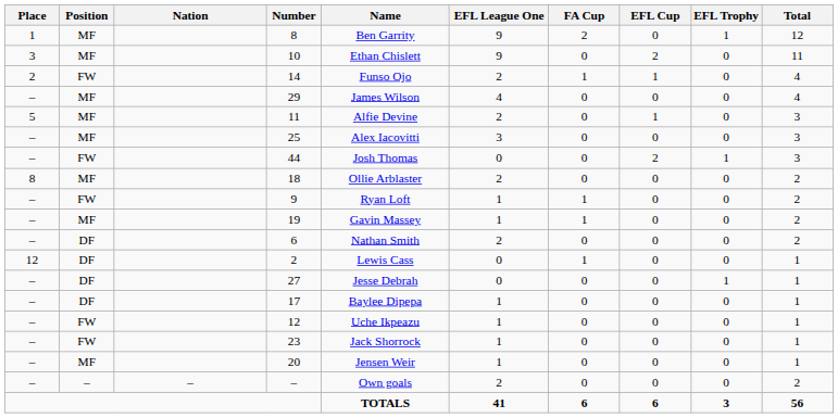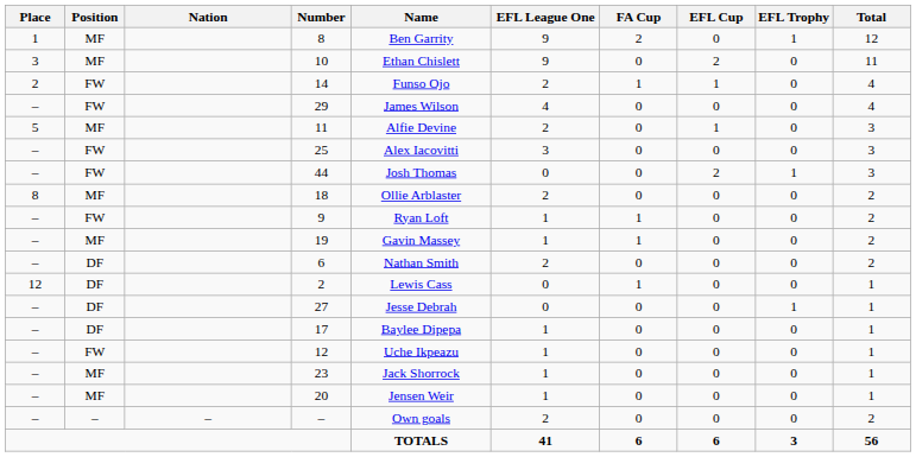29 | Position: MF -> FW
25 | Position: MF -> FW
23 | Position: FW -> MF
